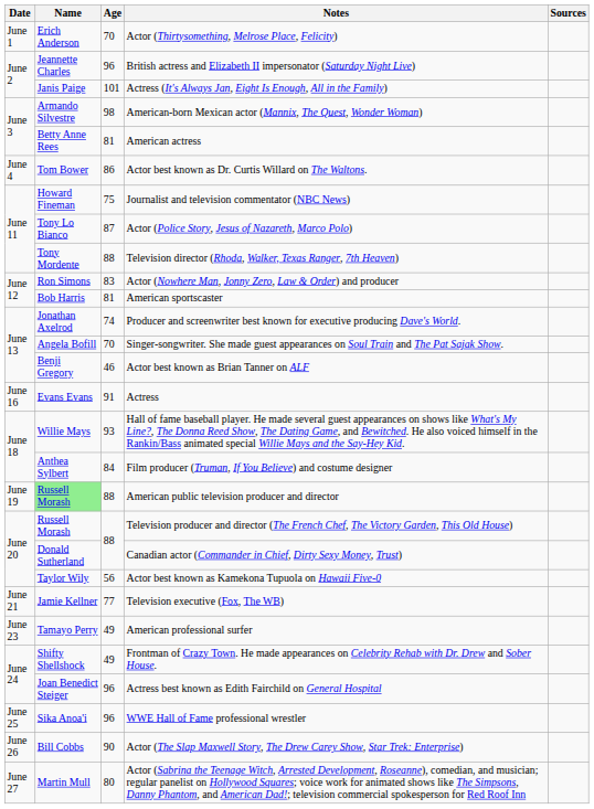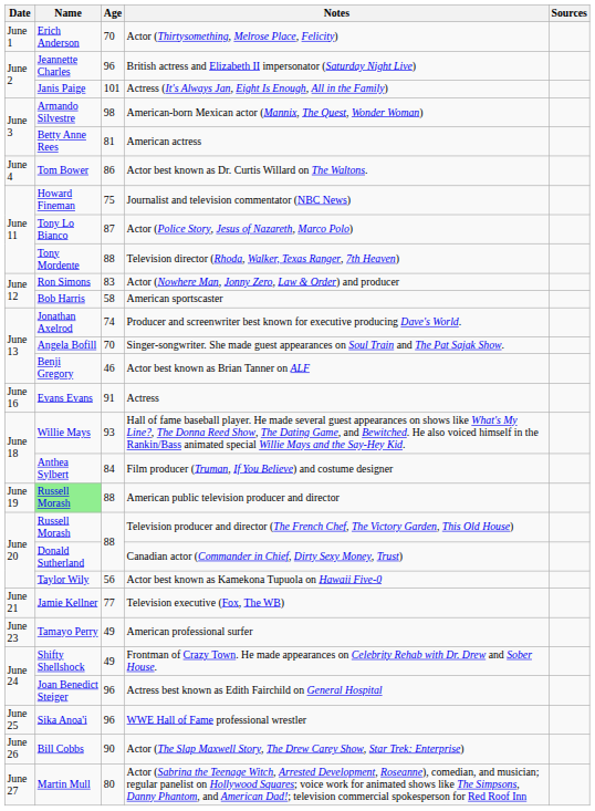American sportscaster | Age: 81 -> 58
